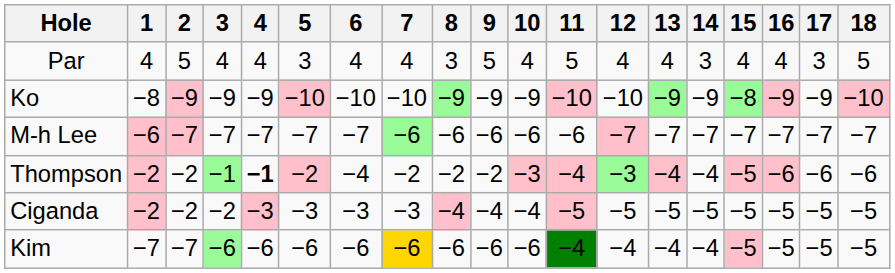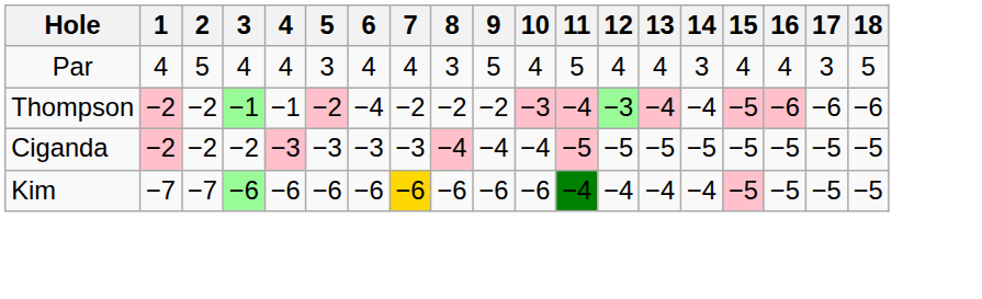- row: Ko | −8 | −9 | −9 | −9 | −10 | −10 | −10 | −9 | −9 | −9 | −10 | −10 | −9 | −9 | −8 | −9 | −9 | −10
- row: M-h Lee | −6 | −7 | −7 | −7 | −7 | −7 | −6 | −6 | −6 | −6 | −6 | −7 | −7 | −7 | −7 | −7 | −7 | −7
Thompson | 4: bold -> normal
